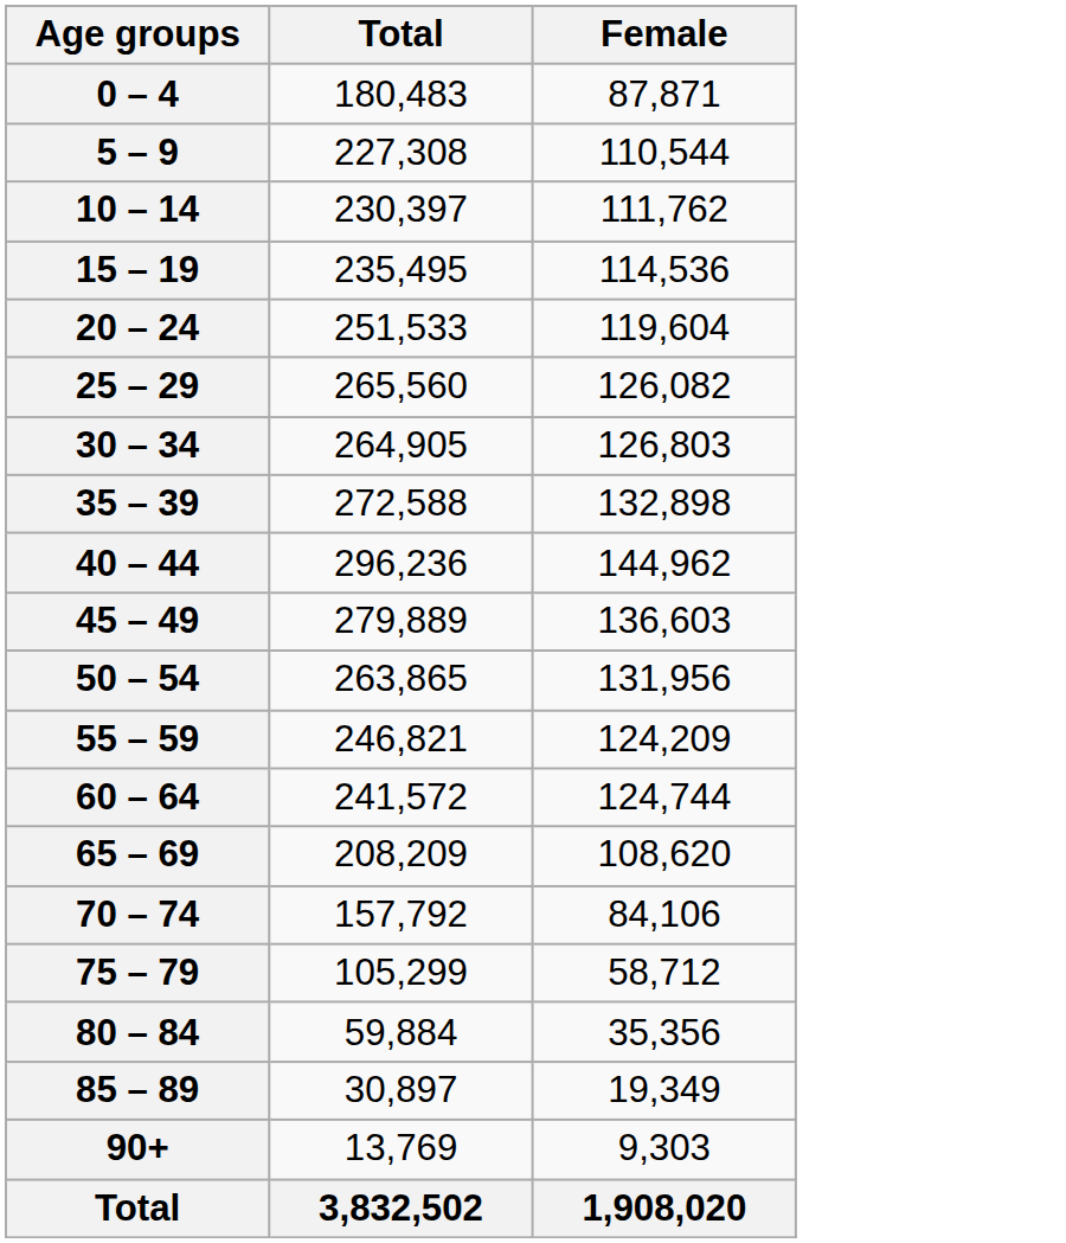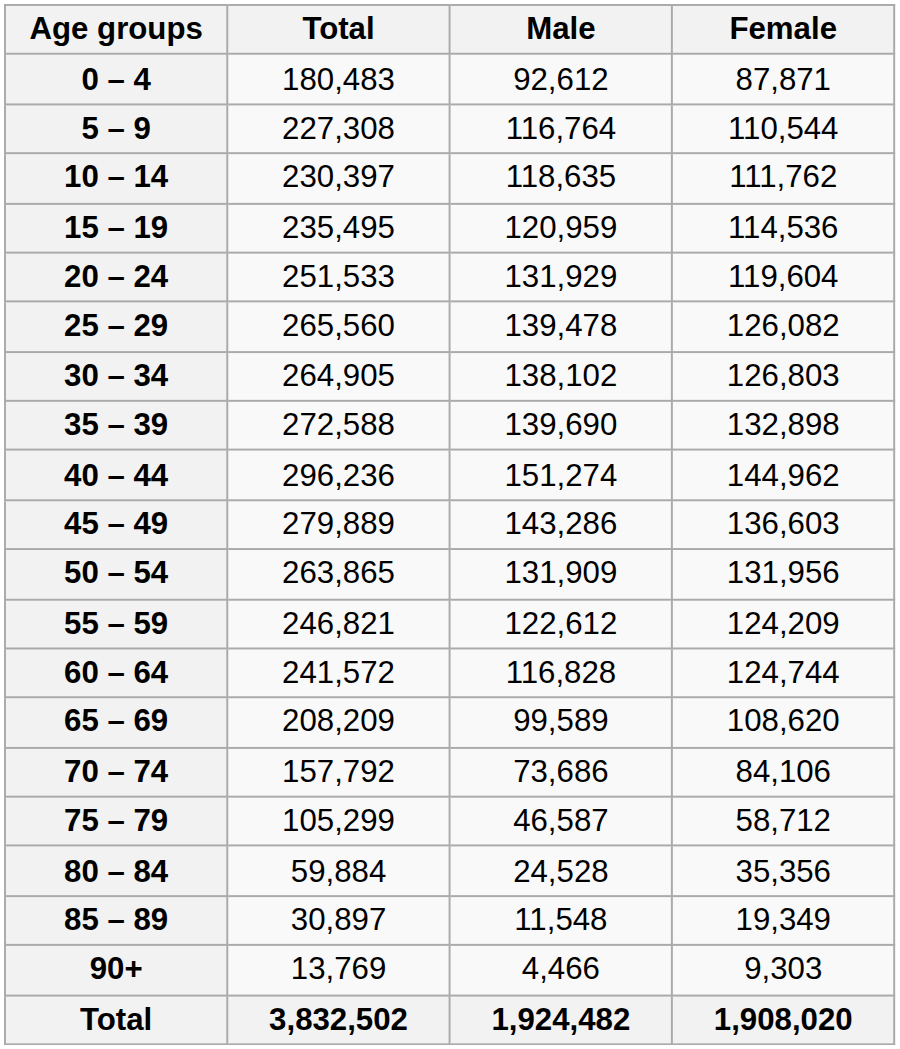+ column: Male | 92,612 | 116,764 | 118,635 | 120,959 | 131,929 | 139,478 | 138,102 | 139,690 | 151,274 | 143,286 | 131,909 | 122,612 | 116,828 | 99,589 | 73,686 | 46,587 | 24,528 | 11,548 | 4,466 | 1,924,482
